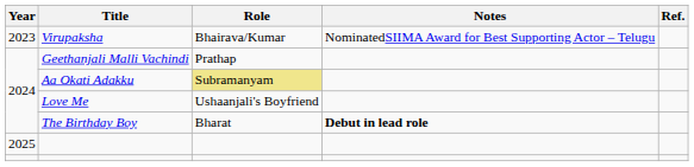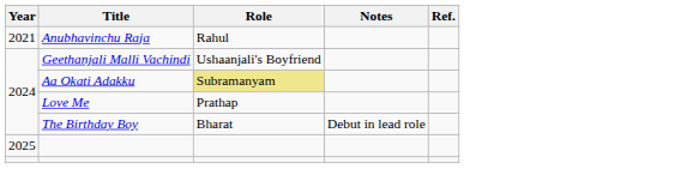+ row: 2021 | Anubhavinchu Raja | Rahul
- row: 2023 | Virupaksha | Bhairava/Kumar | NominatedSIIMA Award for Best Supporting Actor – Telugu
Geethanjali Malli Vachindi | Role: Prathap -> Ushaanjali's Boyfriend
Love Me | Role: Ushaanjali's Boyfriend -> Prathap
The Birthday Boy | Notes: bold -> normal
